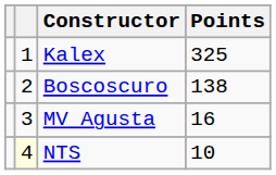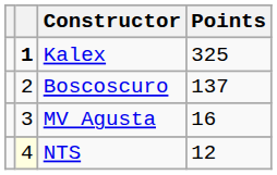Kalex | column 2: normal -> bold
Boscoscuro | Points: 138 -> 137
NTS | Points: 10 -> 12
